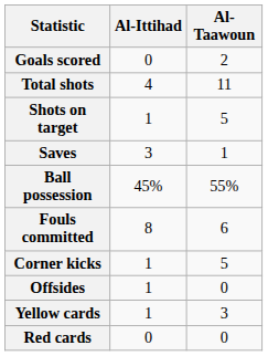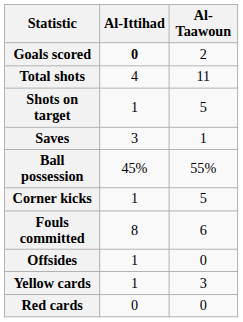Goals scored | Al-Ittihad: normal -> bold
rows swapped: Corner kicks <-> Fouls committed
